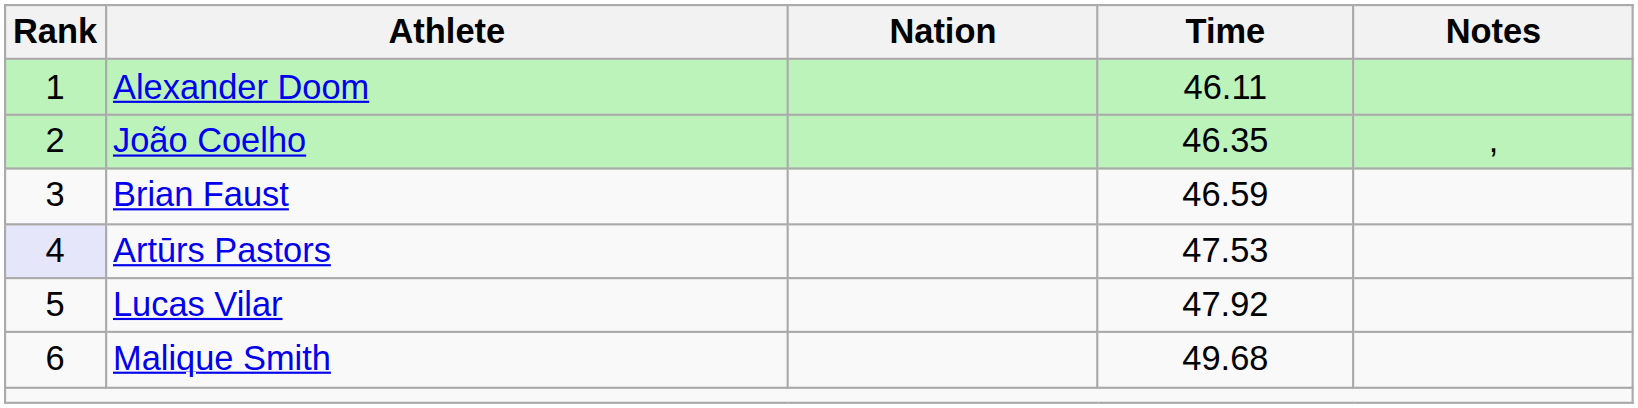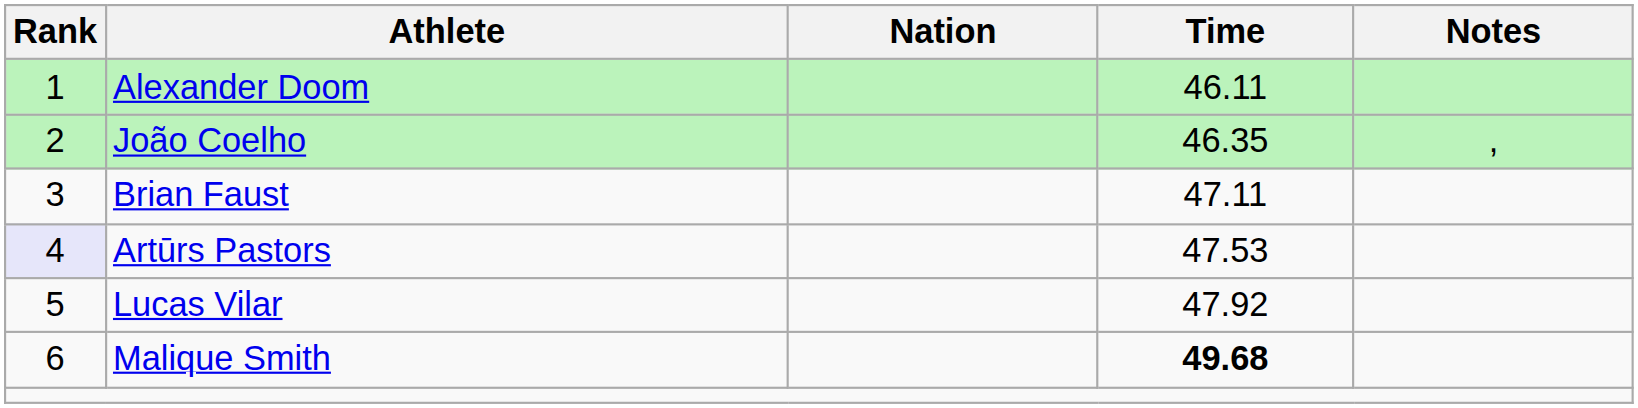Brian Faust | Time: 46.59 -> 47.11
Malique Smith | Time: normal -> bold
